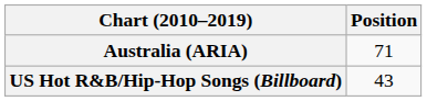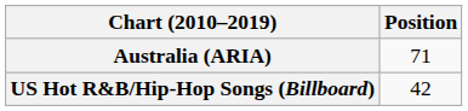US Hot R&B/Hip-Hop Songs (Billboard) | Position: 43 -> 42
